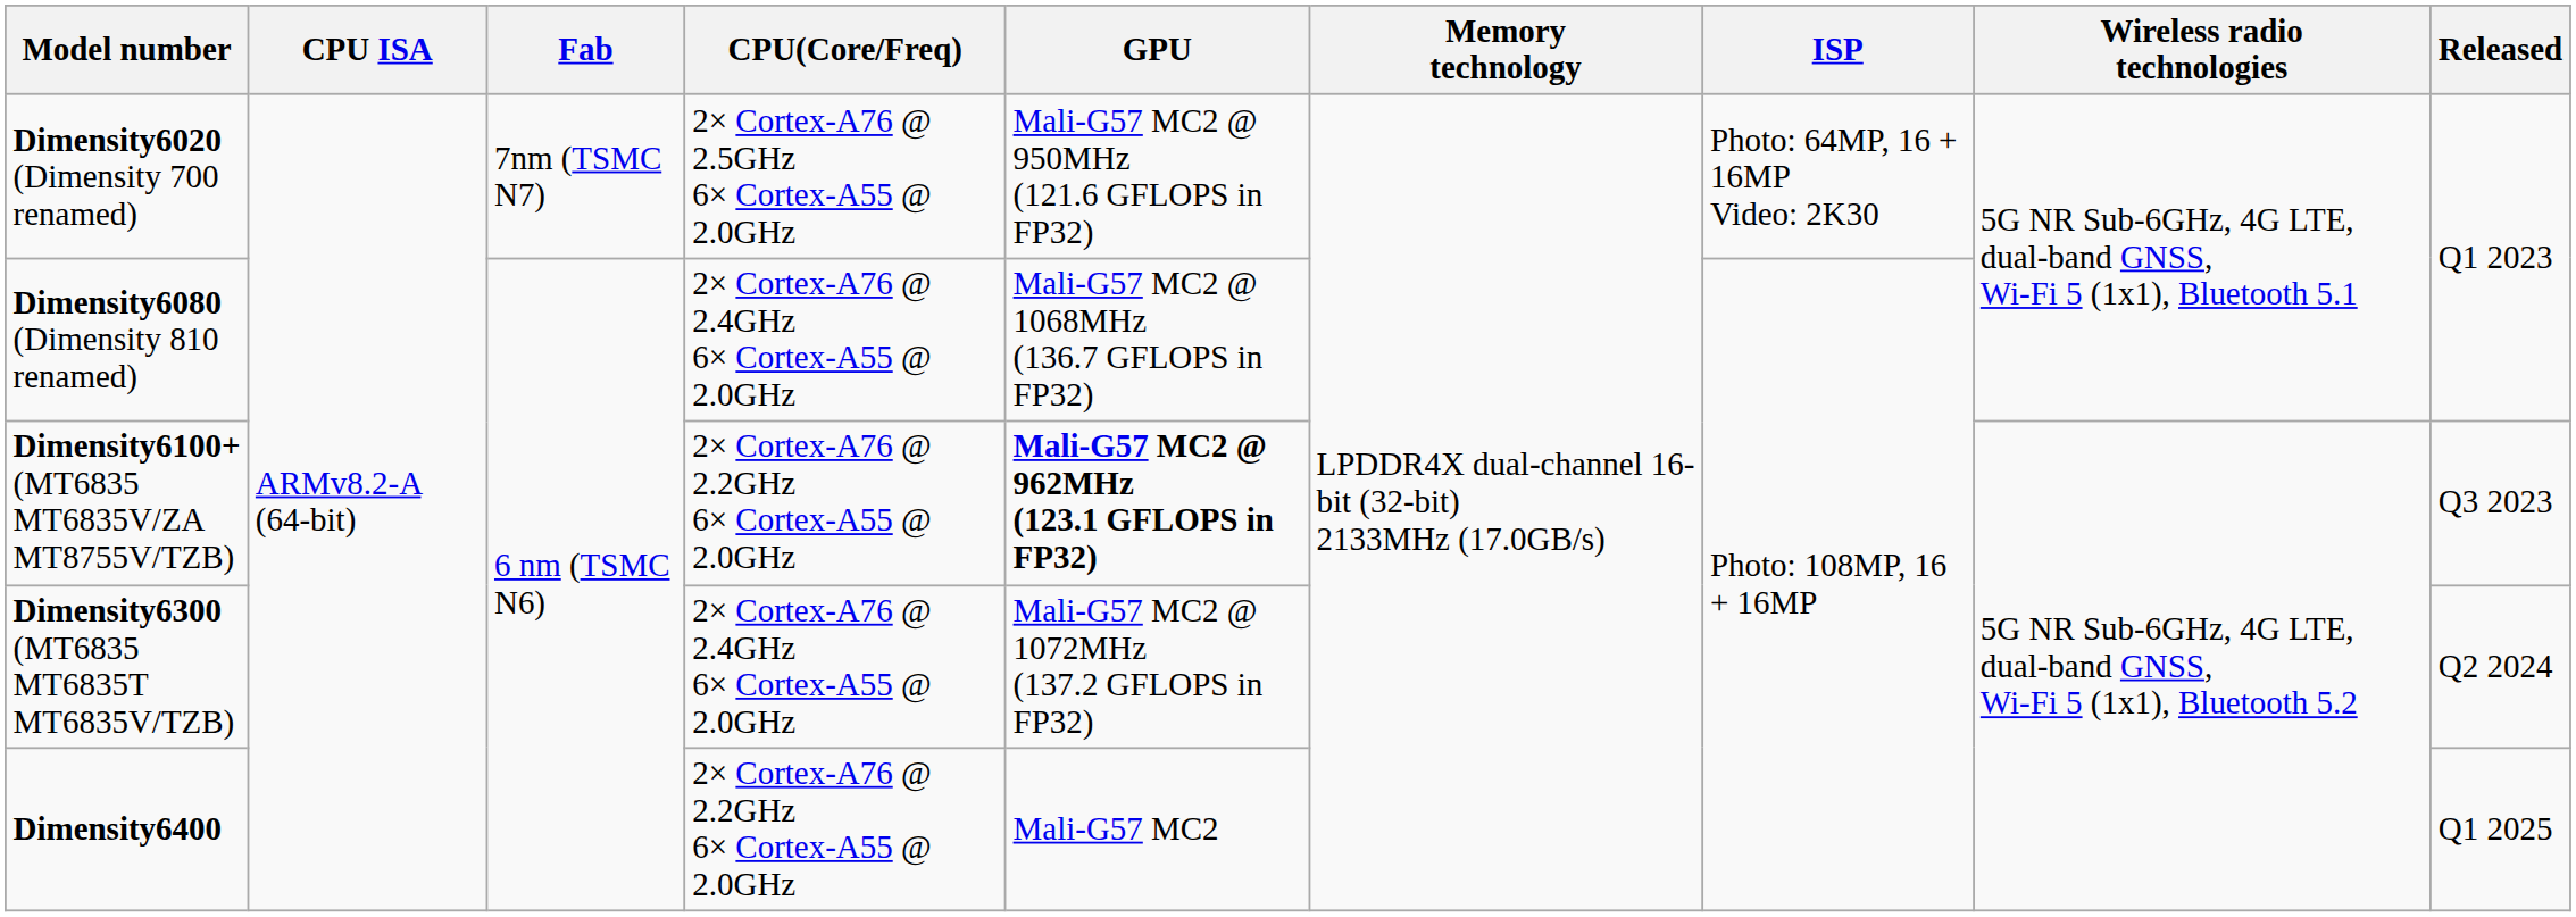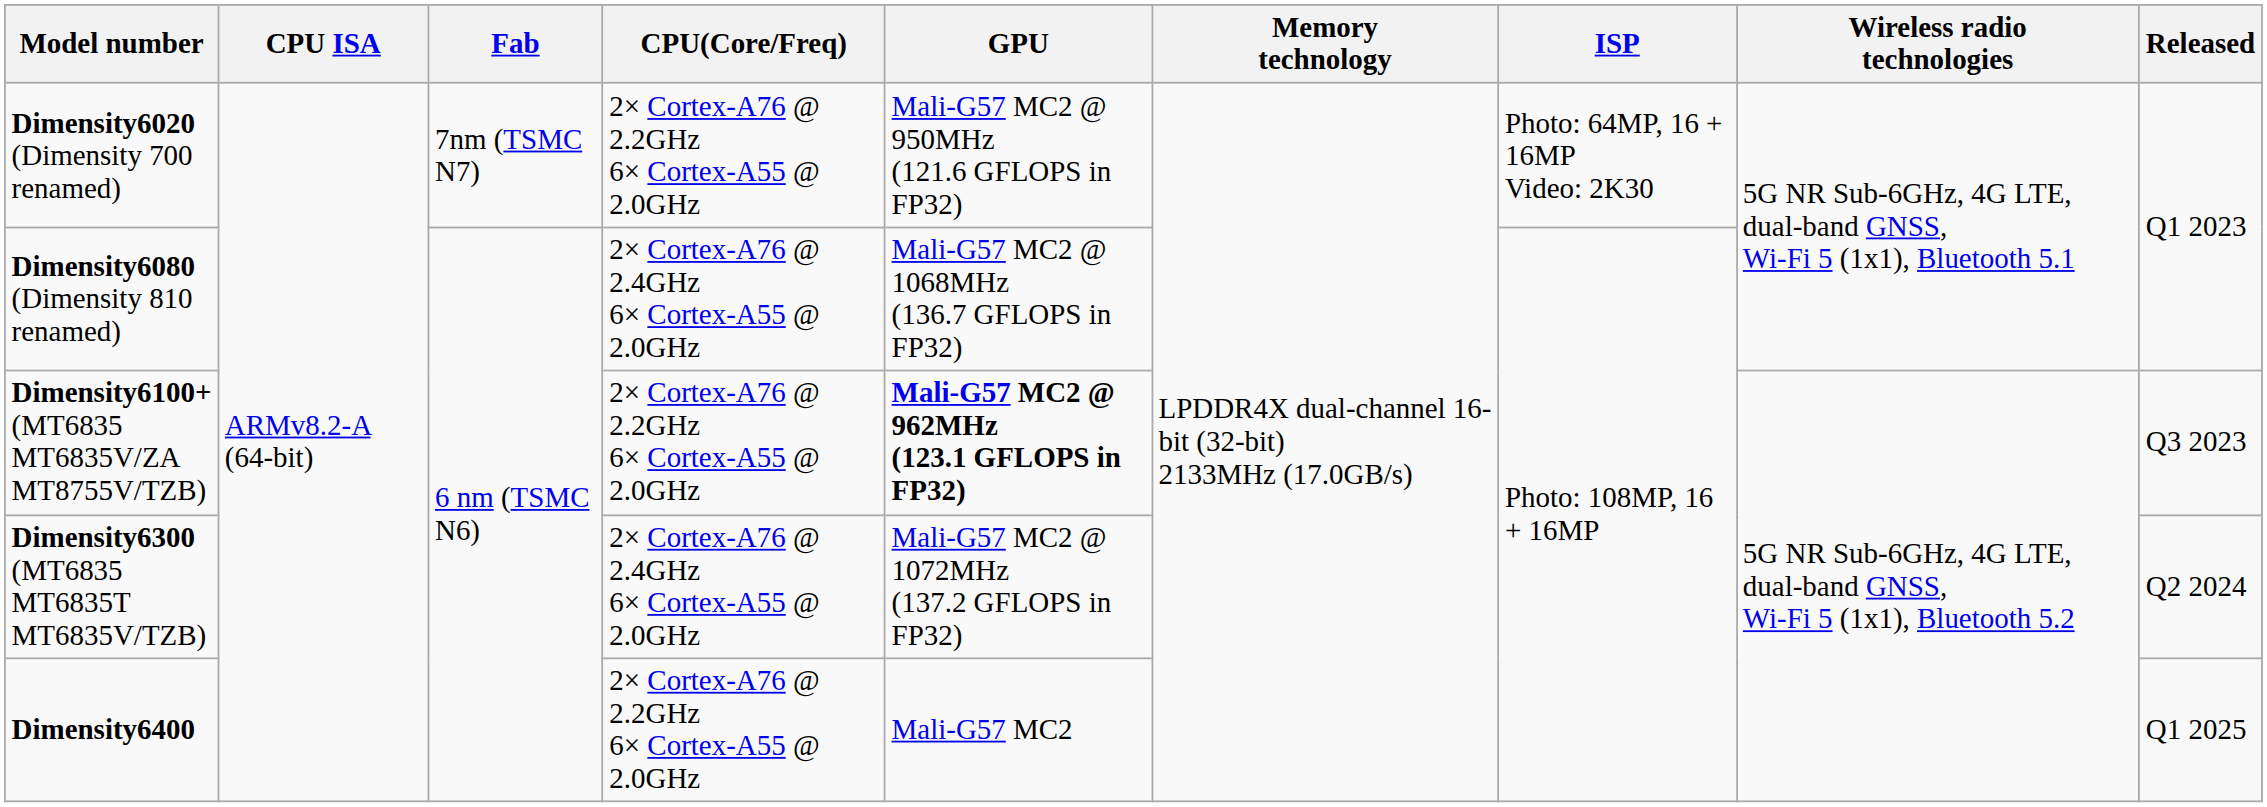Dimensity6020 (Dimensity 700 renamed) | CPU(Core/Freq): 2× Cortex-A76 @ 2.5GHz 6× Cortex-A55 @ 2.0GHz -> 2× Cortex-A76 @ 2.2GHz 6× Cortex-A55 @ 2.0GHz
